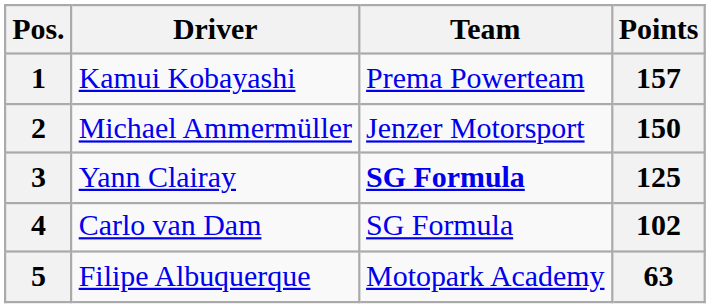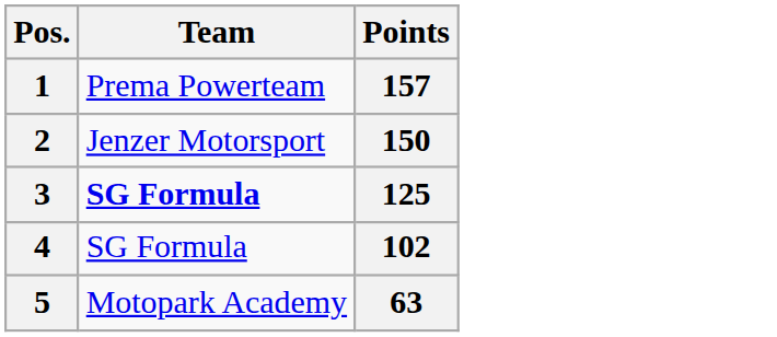- column: Driver | Kamui Kobayashi | Michael Ammermüller | Yann Clairay | Carlo van Dam | Filipe Albuquerque
